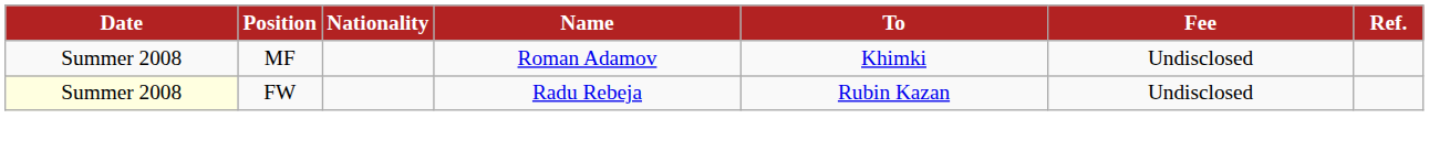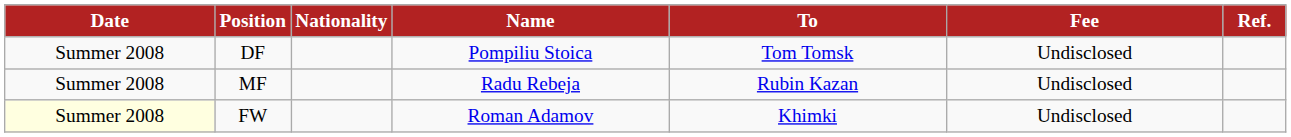+ row: Summer 2008 | DF | Pompiliu Stoica | Tom Tomsk | Undisclosed
MF | Name: Roman Adamov -> Radu Rebeja
MF | To: Khimki -> Rubin Kazan
FW | Name: Radu Rebeja -> Roman Adamov
FW | To: Rubin Kazan -> Khimki
